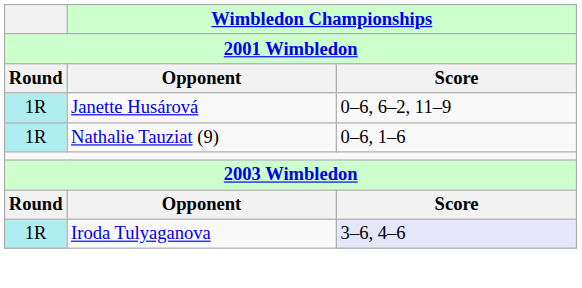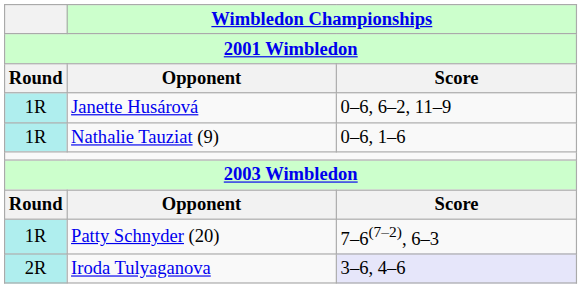+ row: 1R | Patty Schnyder (20) | 7–6(7–2), 6–3
Iroda Tulyaganova | Round: 1R -> 2R
